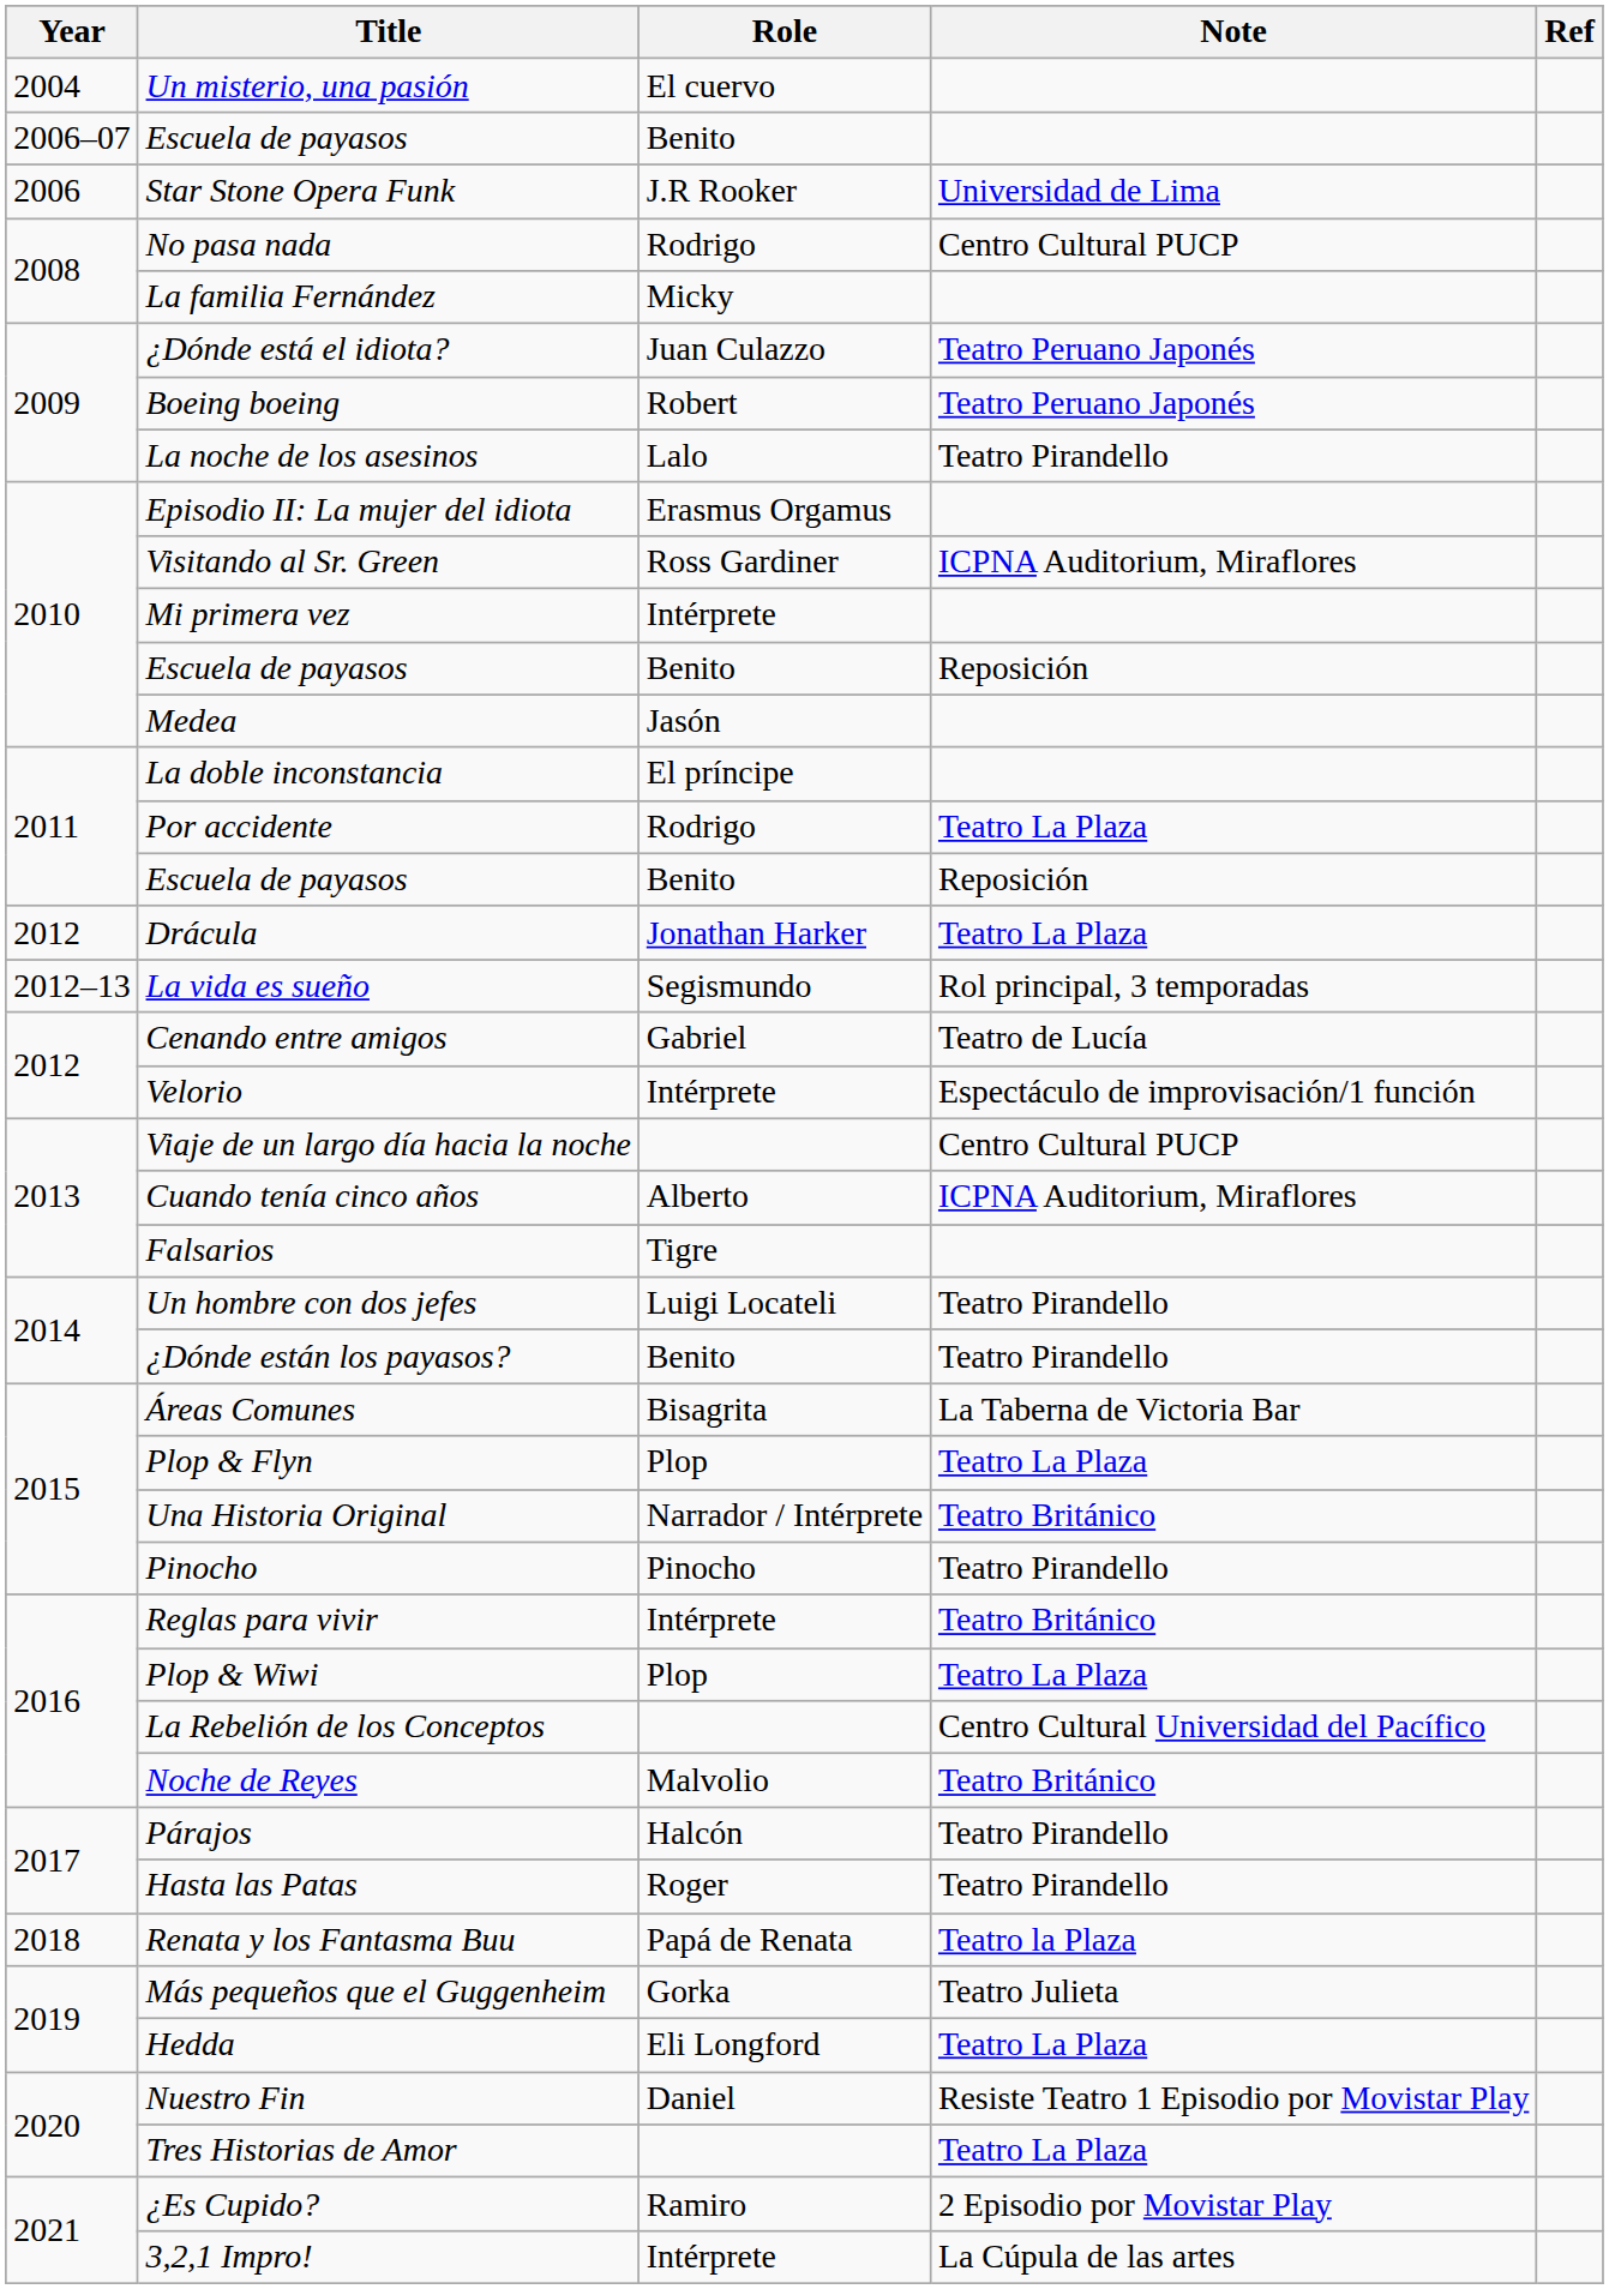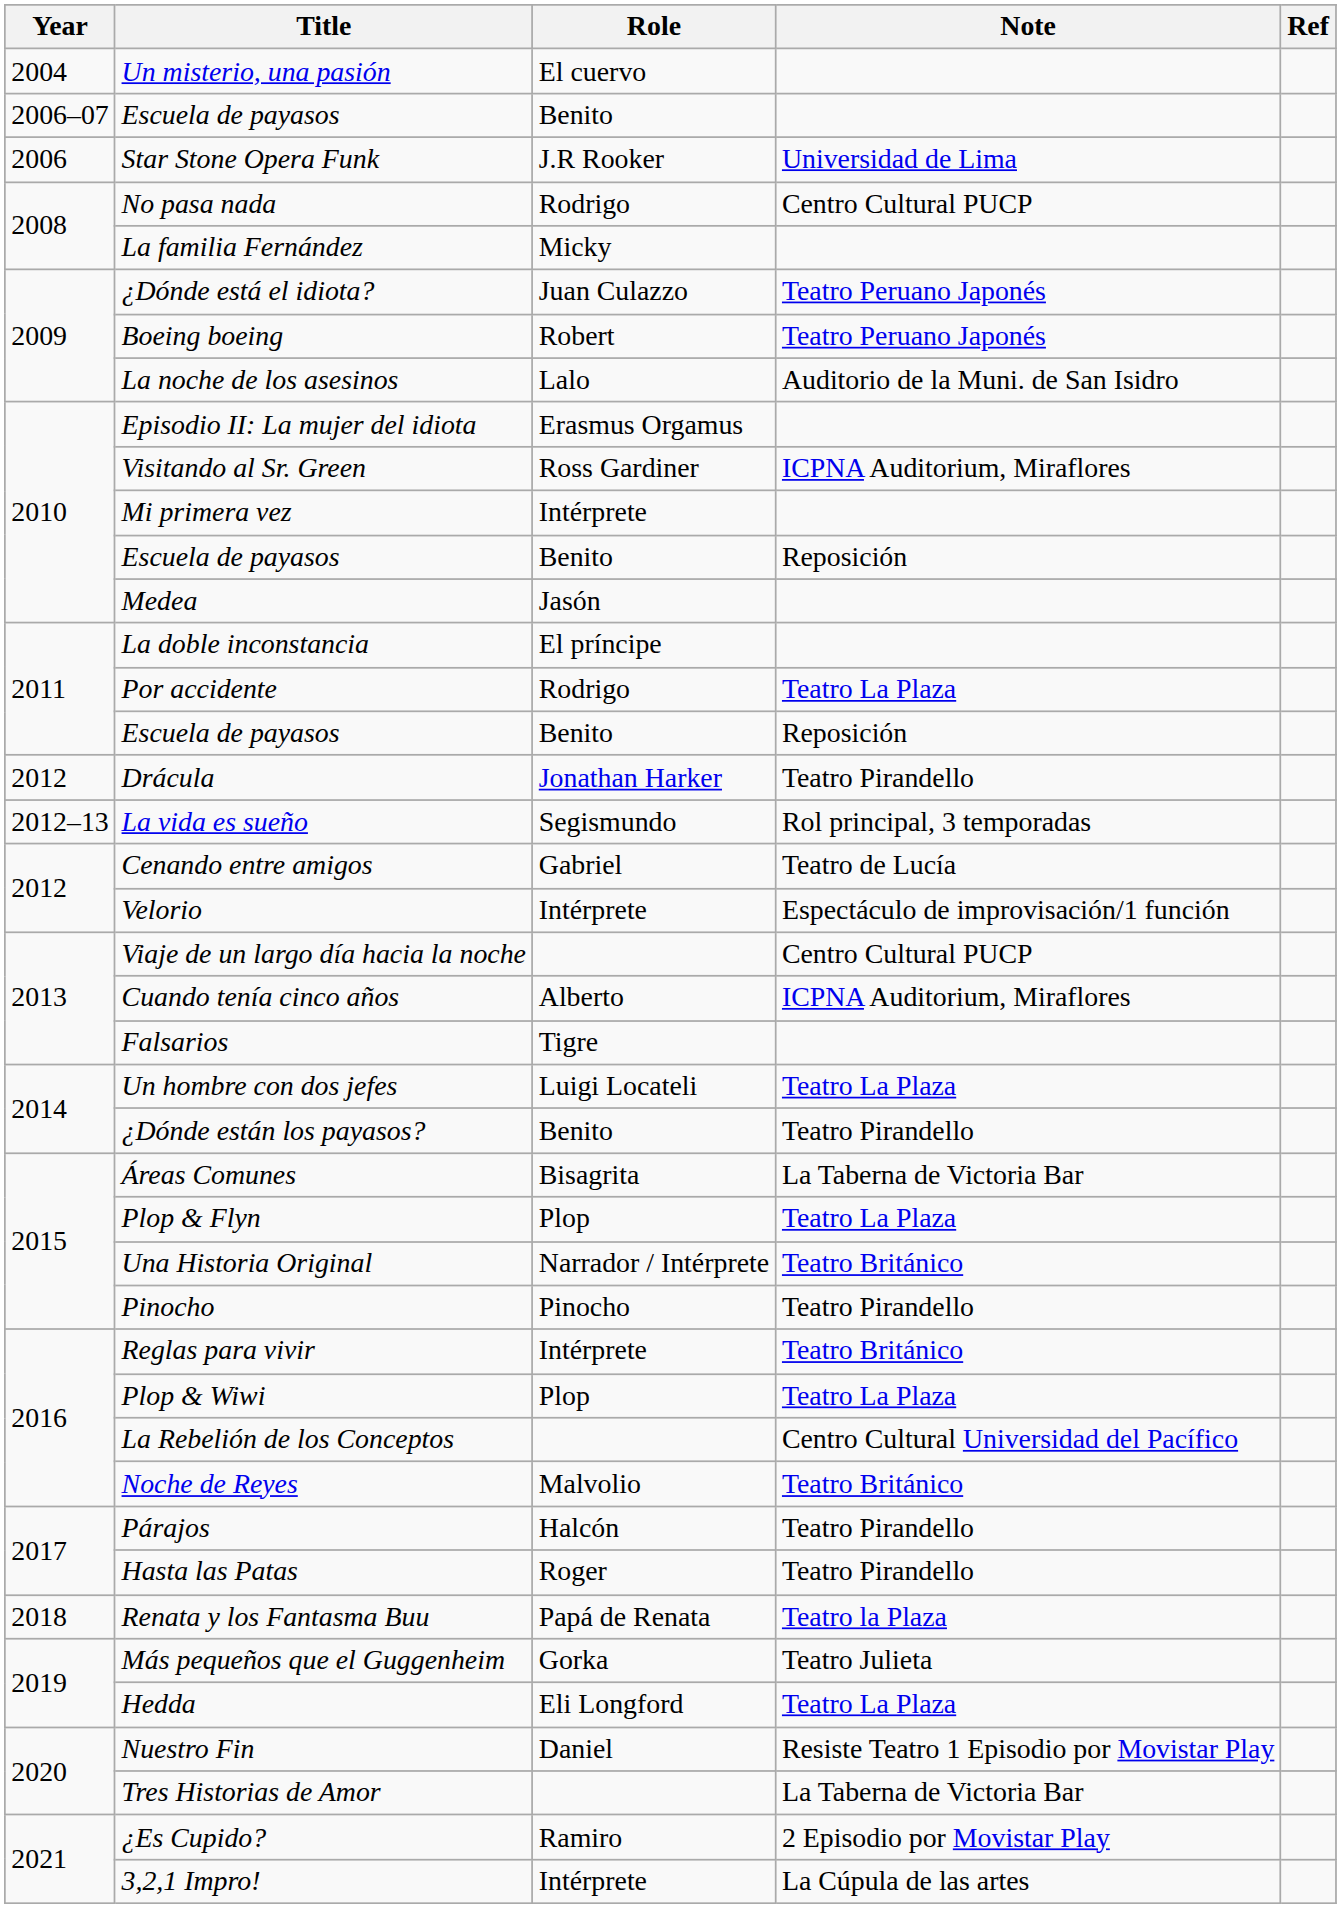La noche de los asesinos | Note: Teatro Pirandello -> Auditorio de la Muni. de San Isidro
Drácula | Note: Teatro La Plaza -> Teatro Pirandello
Un hombre con dos jefes | Note: Teatro Pirandello -> Teatro La Plaza
Tres Historias de Amor | Note: Teatro La Plaza -> La Taberna de Victoria Bar
